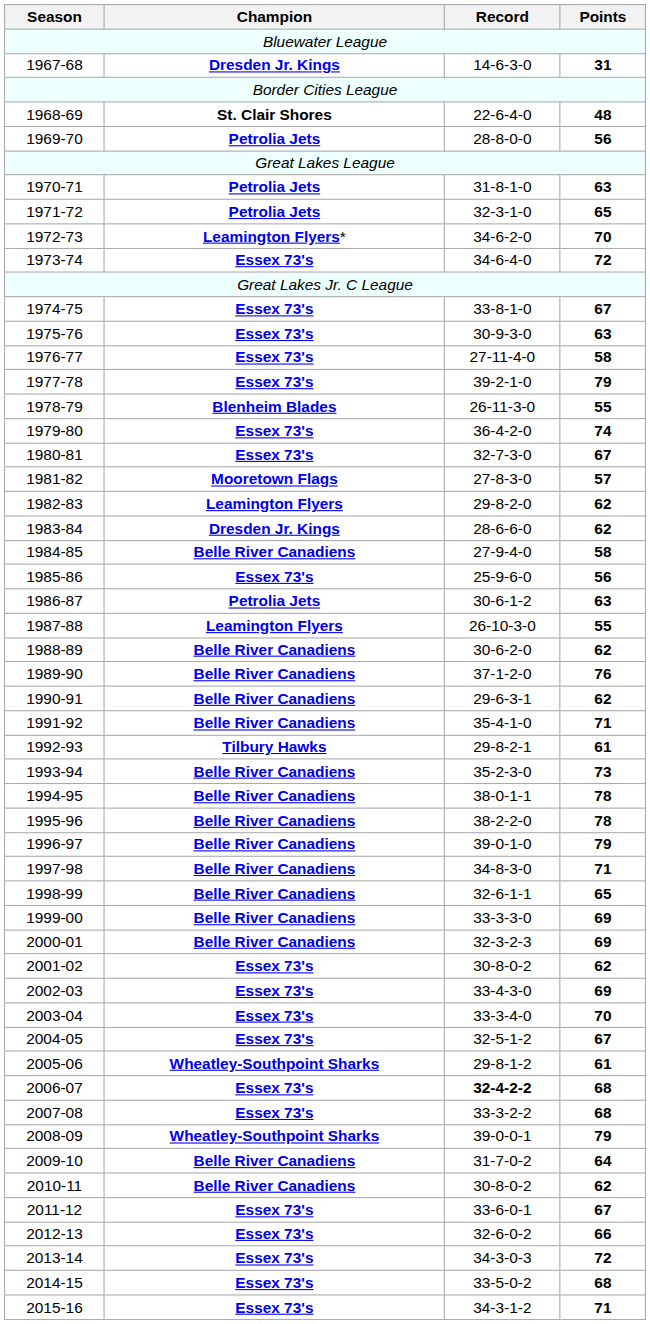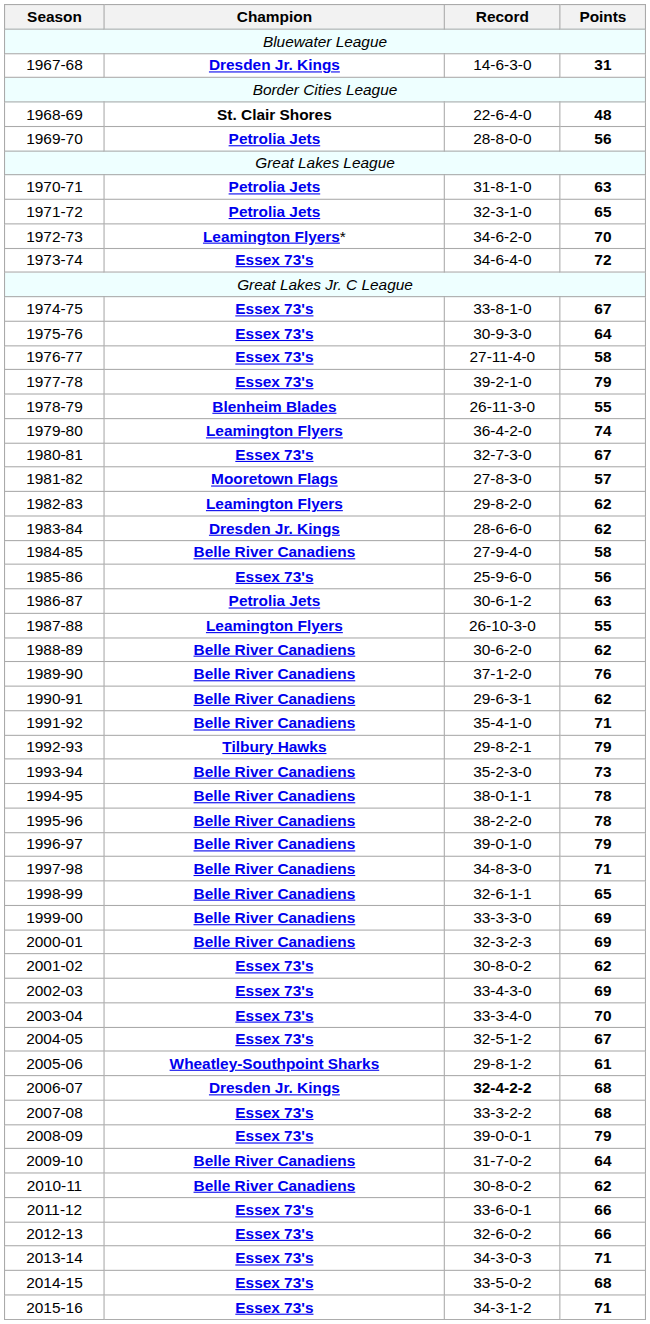1975-76 | Points: 63 -> 64
1979-80 | Champion: Essex 73's -> Leamington Flyers
1992-93 | Points: 61 -> 79
2006-07 | Champion: Essex 73's -> Dresden Jr. Kings
2008-09 | Champion: Wheatley-Southpoint Sharks -> Essex 73's
2011-12 | Points: 67 -> 66
2013-14 | Points: 72 -> 71
